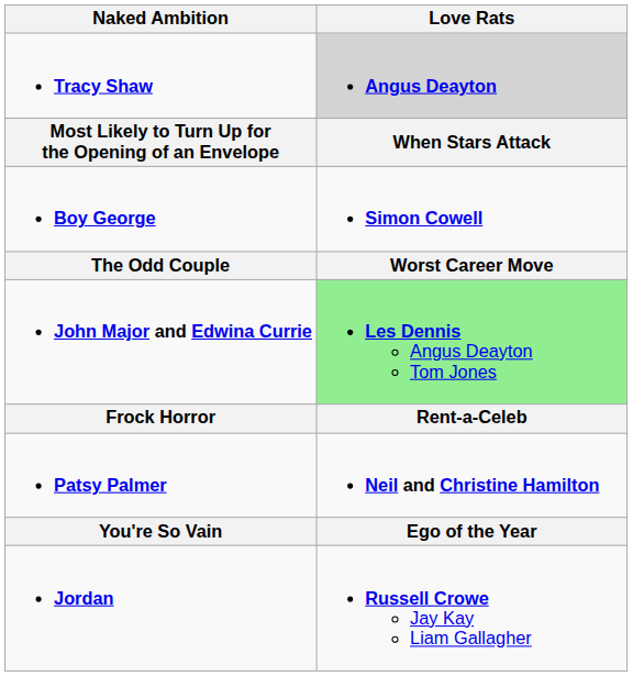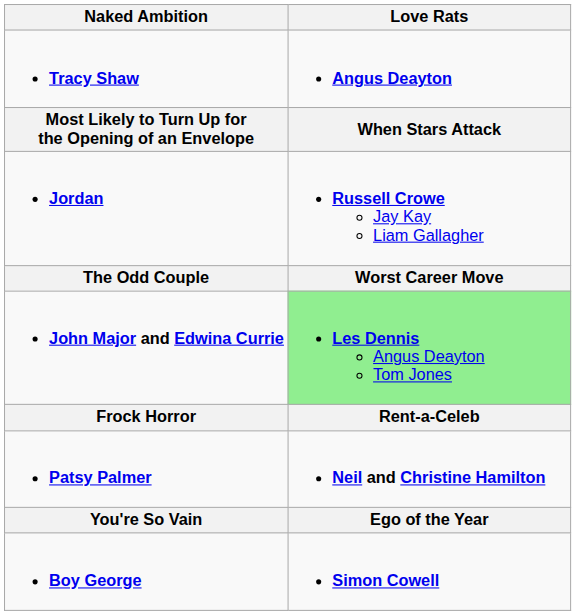Tracy Shaw | Love Rats: lightgrey background -> no background
rows swapped: Jordan <-> Boy George
